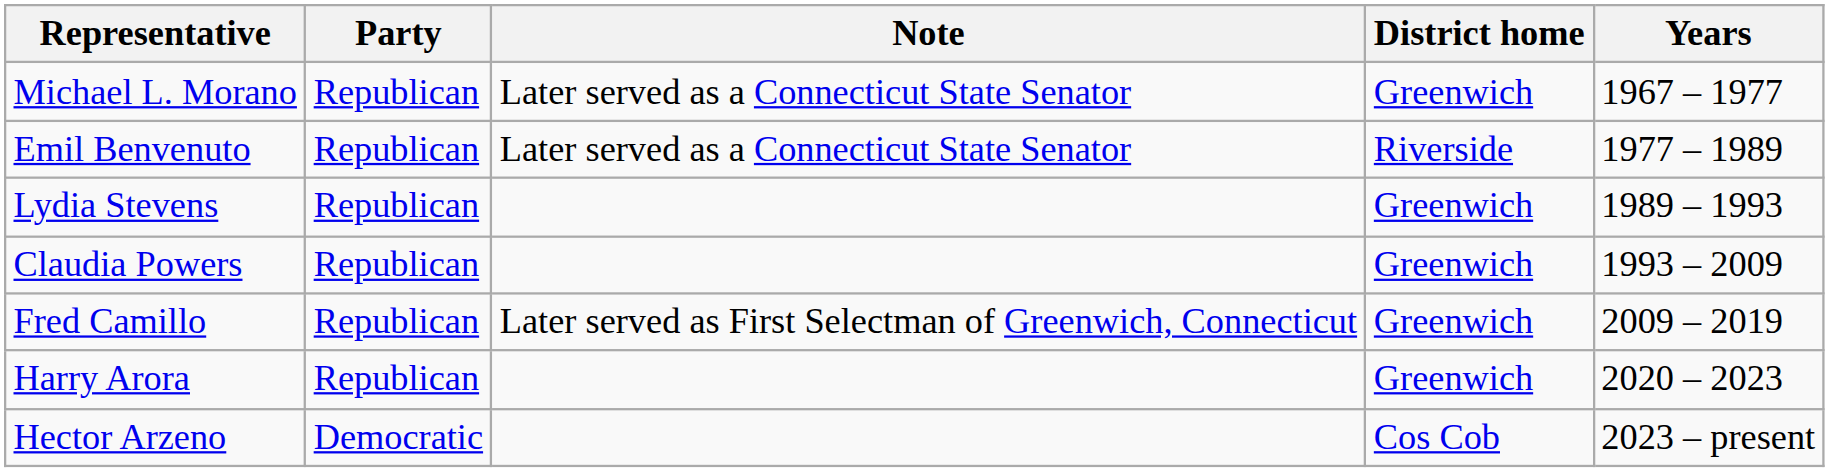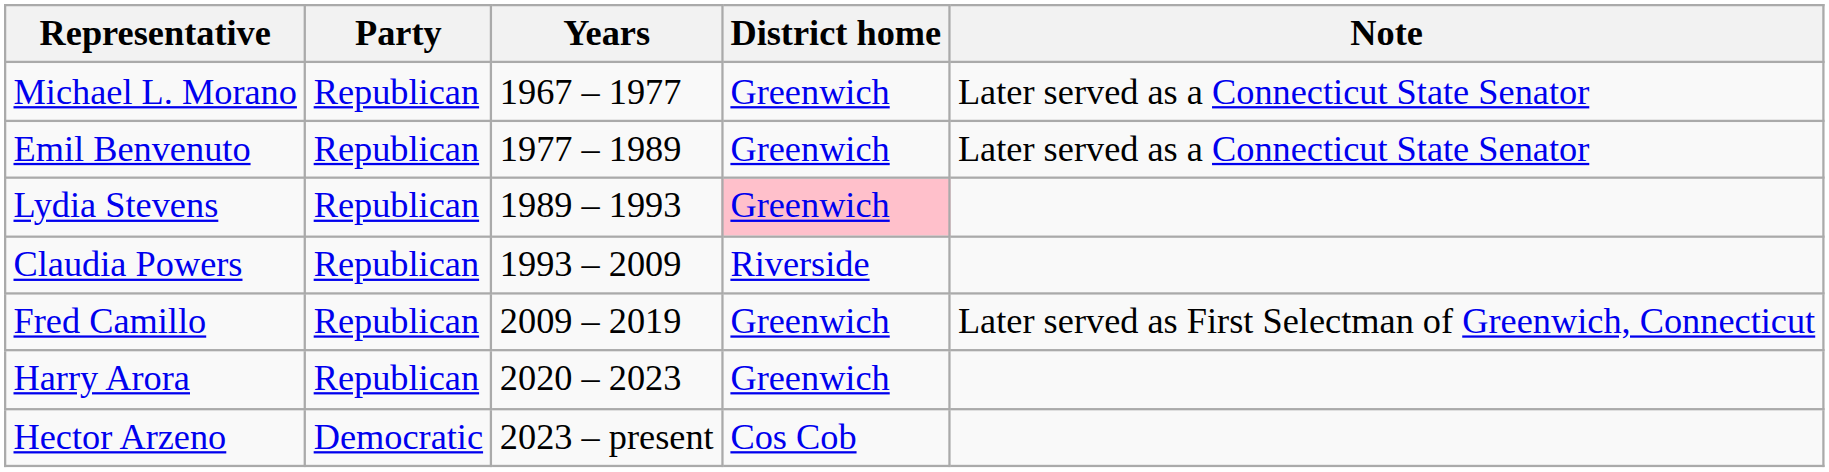columns swapped: Years <-> Note
Emil Benvenuto | District home: Riverside -> Greenwich
Lydia Stevens | District home: no background -> pink background
Claudia Powers | District home: Greenwich -> Riverside
